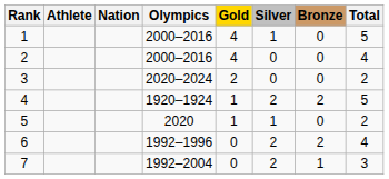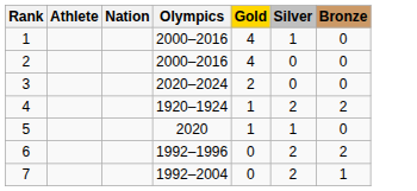- column: Total | 5 | 4 | 2 | 5 | 2 | 4 | 3
